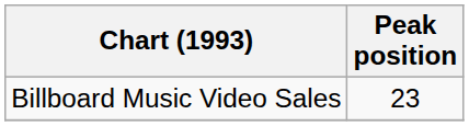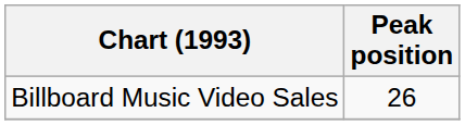Billboard Music Video Sales | Peak position: 23 -> 26
